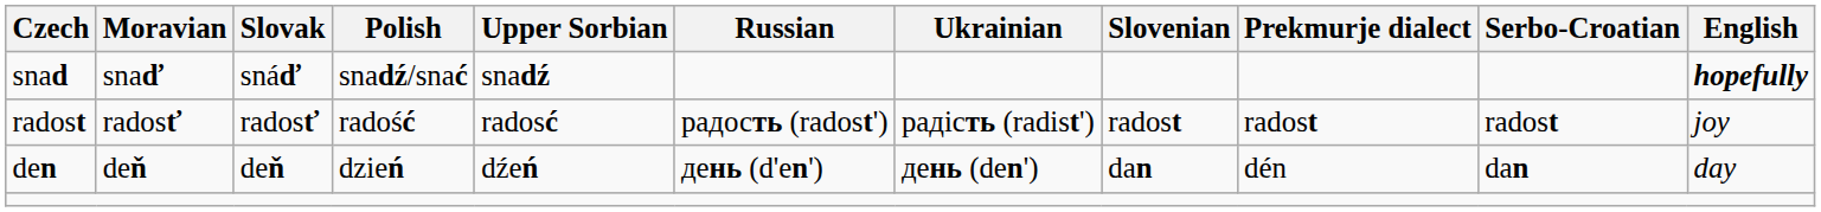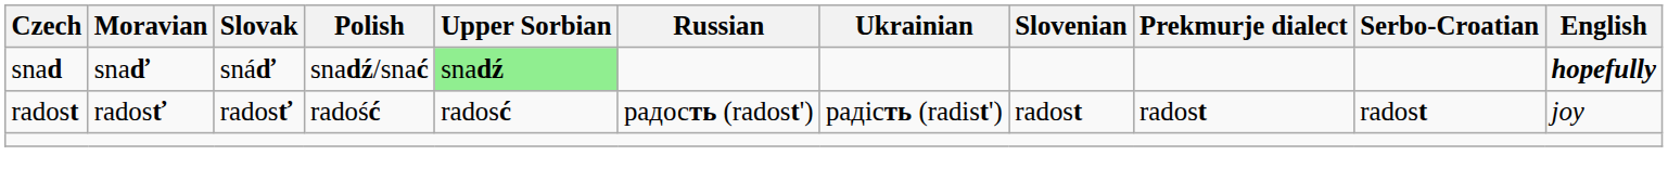snad | Upper Sorbian: no background -> lightgreen background
- row: den | deň | deň | dzień | dźeń | день (d'en') | день (den') | dan | dén | dan | day
